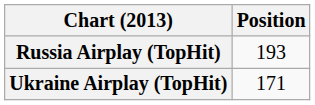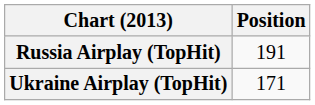Russia Airplay (TopHit) | Position: 193 -> 191
